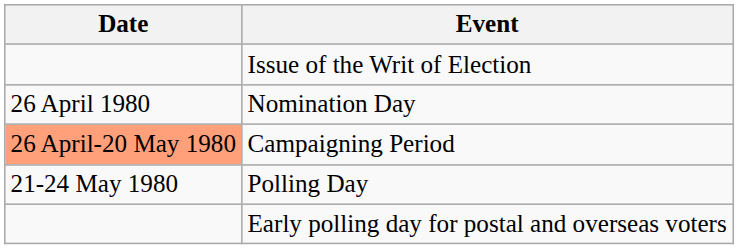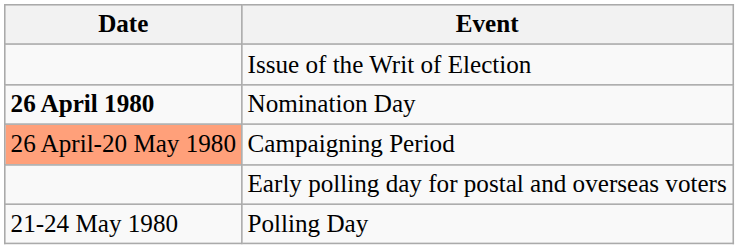Nomination Day | Date: normal -> bold
rows swapped: Early polling day for postal and overseas voters <-> Polling Day
